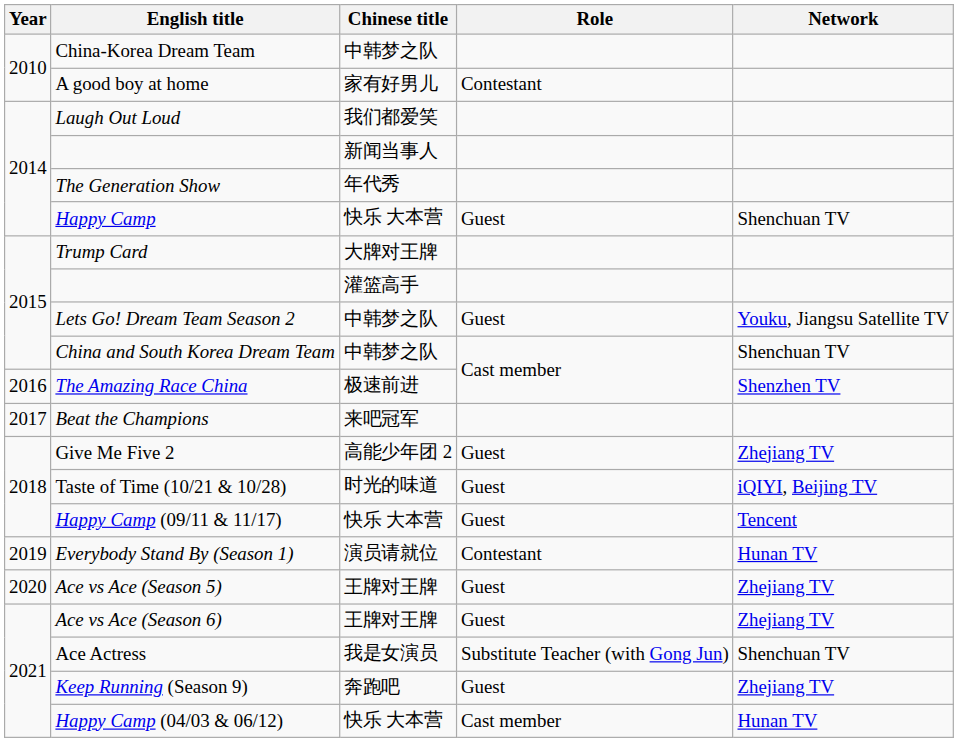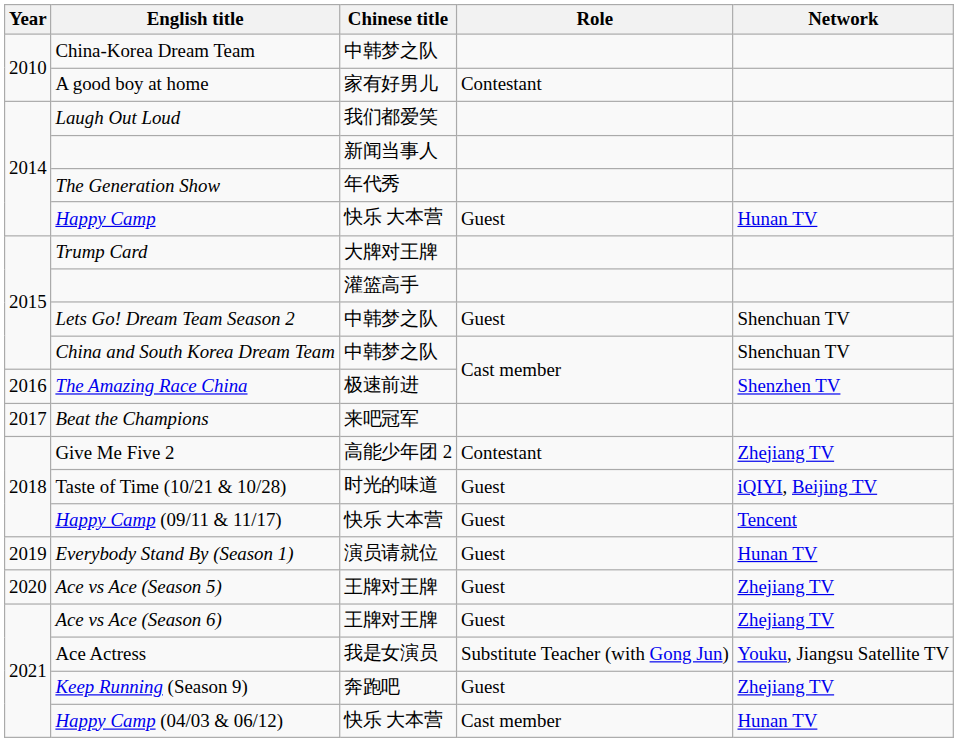Happy Camp | Network: Shenchuan TV -> Hunan TV
Lets Go! Dream Team Season 2 | Network: Youku, Jiangsu Satellite TV -> Shenchuan TV
Give Me Five 2 | Role: Guest -> Contestant
Everybody Stand By (Season 1) | Role: Contestant -> Guest
Ace Actress | Network: Shenchuan TV -> Youku, Jiangsu Satellite TV
